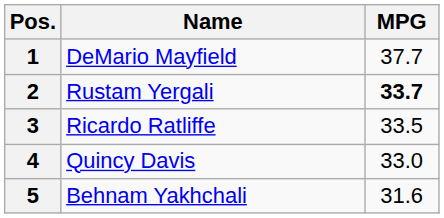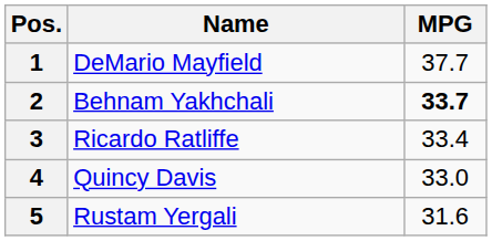2 | Name: Rustam Yergali -> Behnam Yakhchali
3 | MPG: 33.5 -> 33.4
5 | Name: Behnam Yakhchali -> Rustam Yergali
